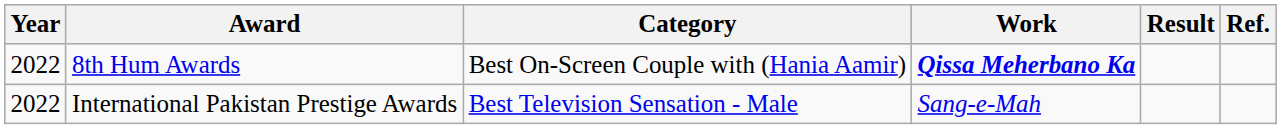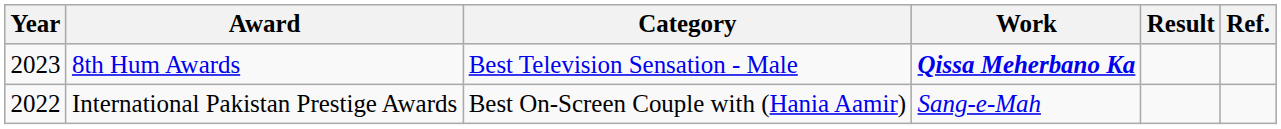8th Hum Awards | Year: 2022 -> 2023
8th Hum Awards | Category: Best On-Screen Couple with (Hania Aamir) -> Best Television Sensation - Male
International Pakistan Prestige Awards | Category: Best Television Sensation - Male -> Best On-Screen Couple with (Hania Aamir)
